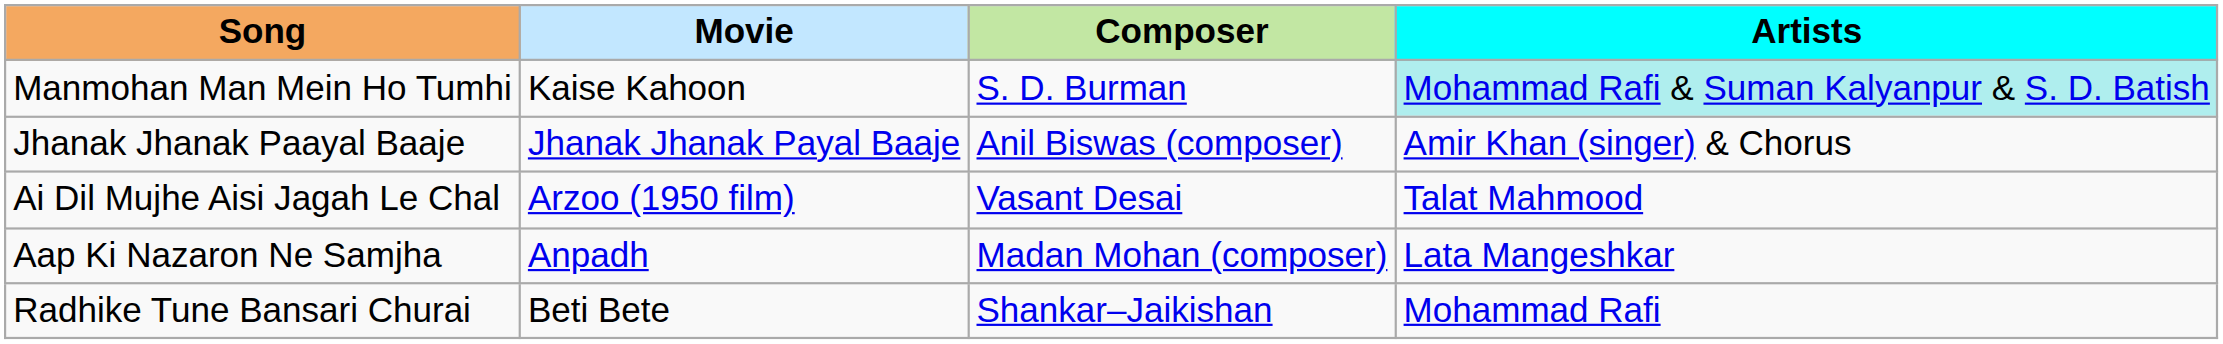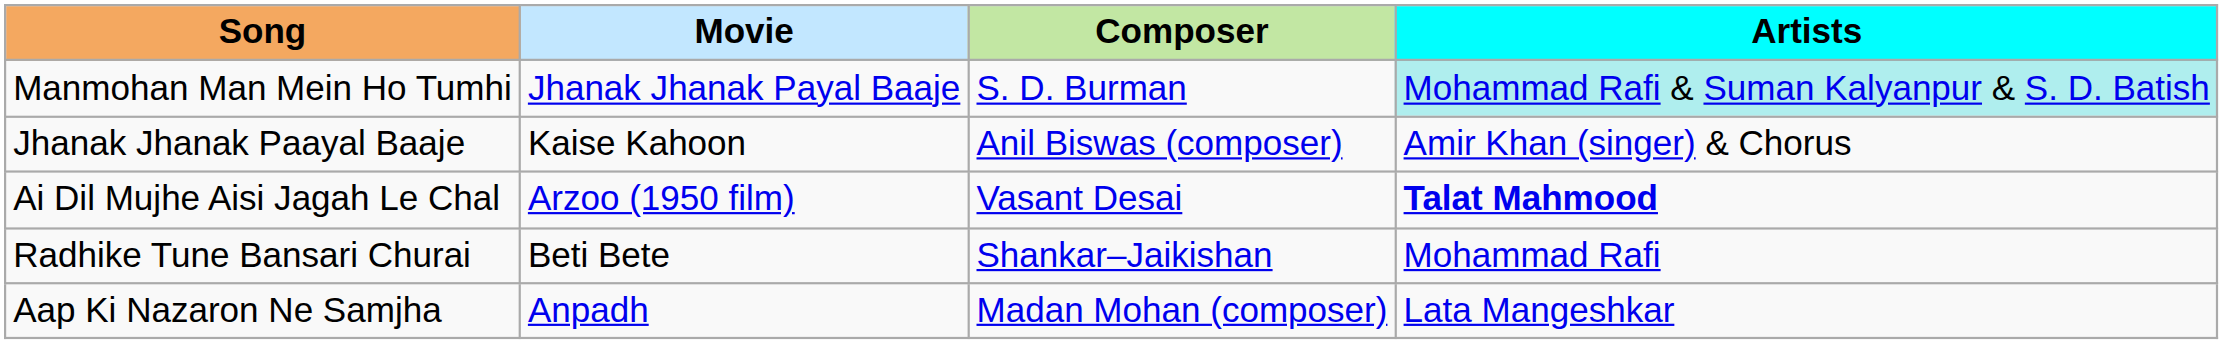Manmohan Man Mein Ho Tumhi | Movie: Kaise Kahoon -> Jhanak Jhanak Payal Baaje
Jhanak Jhanak Paayal Baaje | Movie: Jhanak Jhanak Payal Baaje -> Kaise Kahoon
Ai Dil Mujhe Aisi Jagah Le Chal | Artists: normal -> bold
rows swapped: Radhike Tune Bansari Churai <-> Aap Ki Nazaron Ne Samjha
